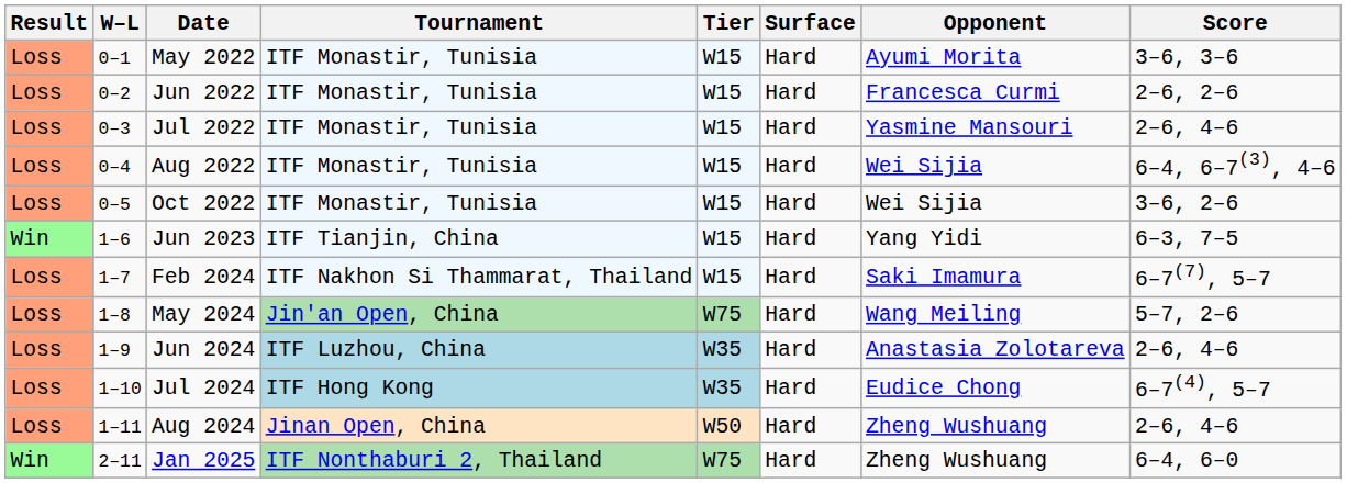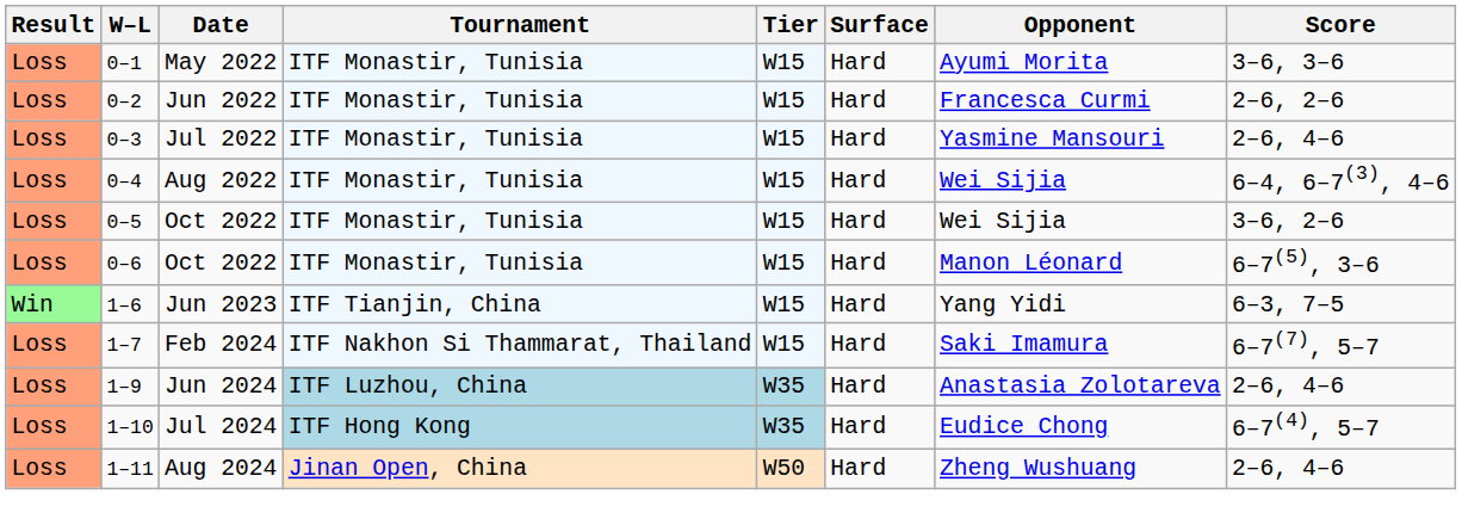+ row: Loss | 0–6 | Oct 2022 | ITF Monastir, Tunisia | W15 | Hard | Manon Léonard | 6–7(5), 3–6
- row: Loss | 1–8 | May 2024 | Jin'an Open, China | W75 | Hard | Wang Meiling | 5–7, 2–6
- row: Win | 2–11 | Jan 2025 | ITF Nonthaburi 2, Thailand | W75 | Hard | Zheng Wushuang | 6–4, 6–0
